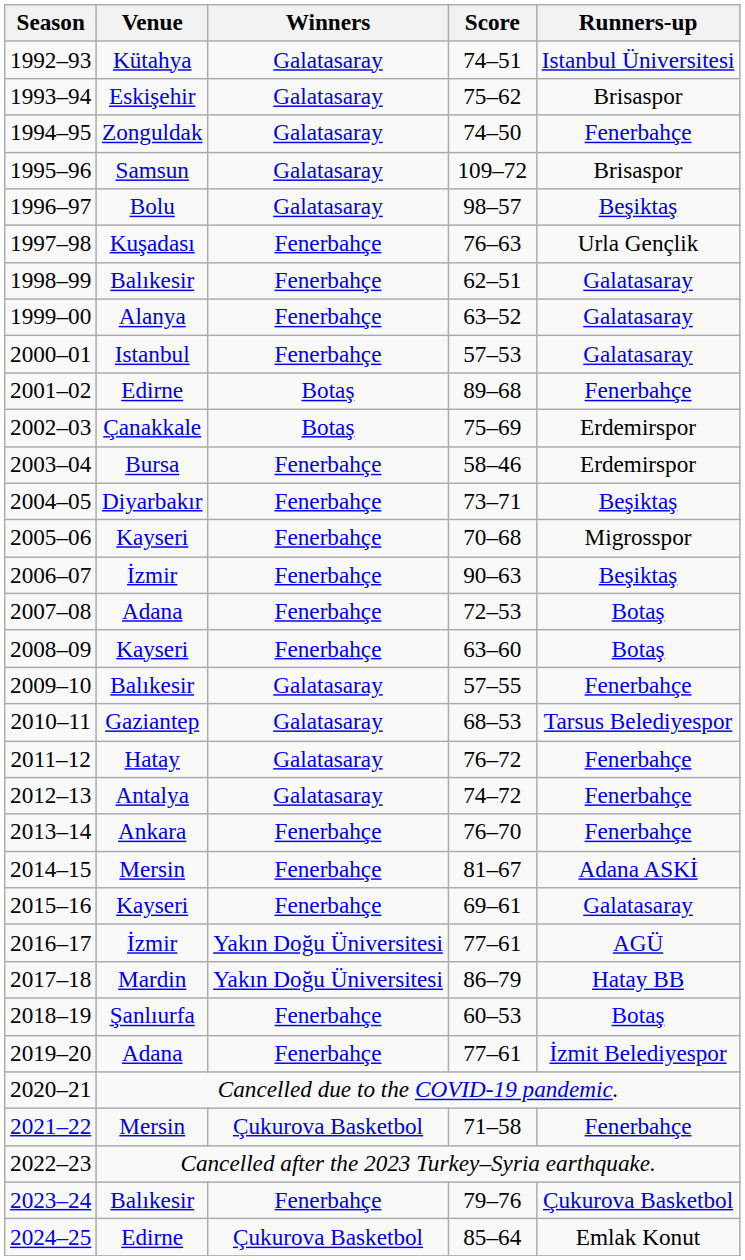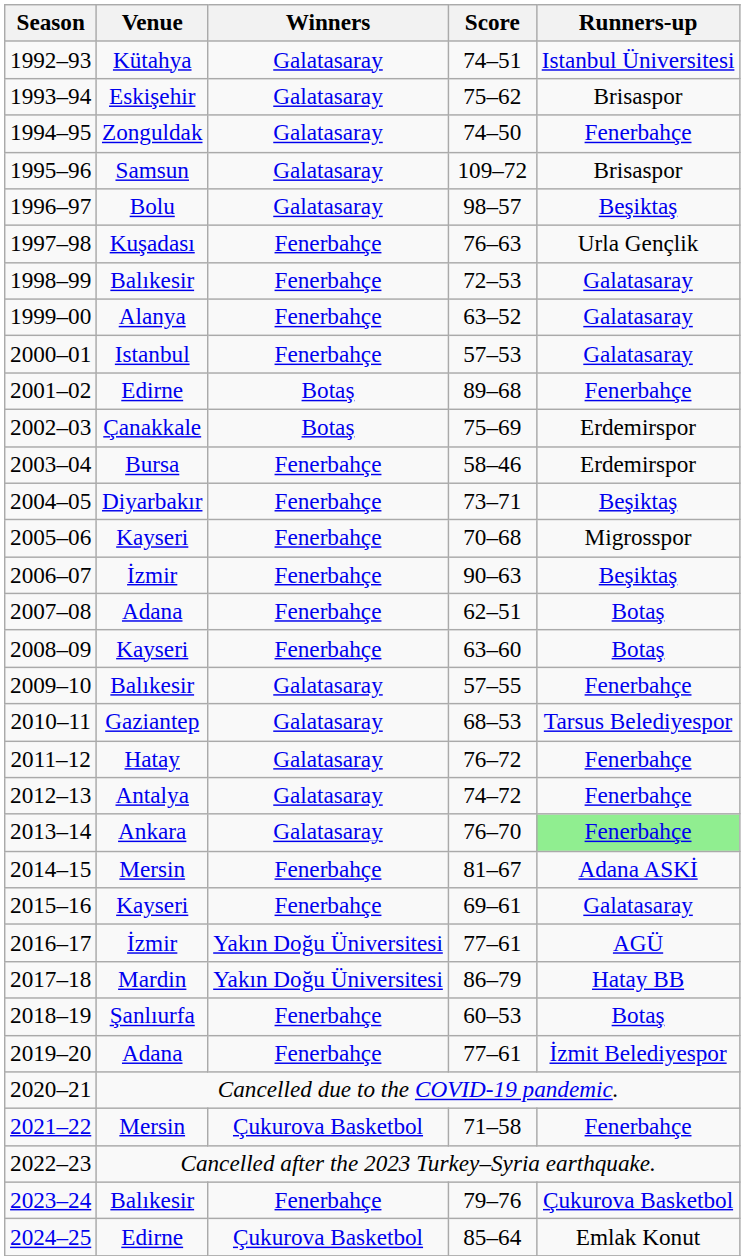1998–99 | Score: 62–51 -> 72–53
2007–08 | Score: 72–53 -> 62–51
2013–14 | Winners: Fenerbahçe -> Galatasaray
2013–14 | Runners-up: no background -> lightgreen background
